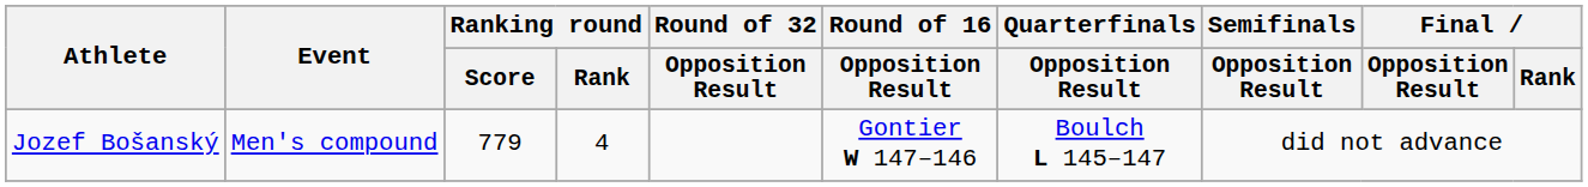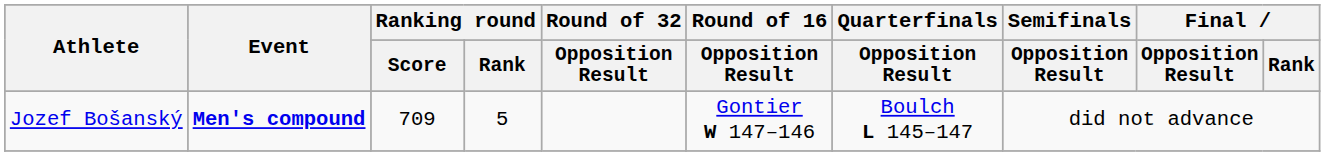Jozef Bošanský | Event: normal -> bold
Jozef Bošanský | Ranking round / Score: 779 -> 709
Jozef Bošanský | Ranking round / Rank: 4 -> 5
